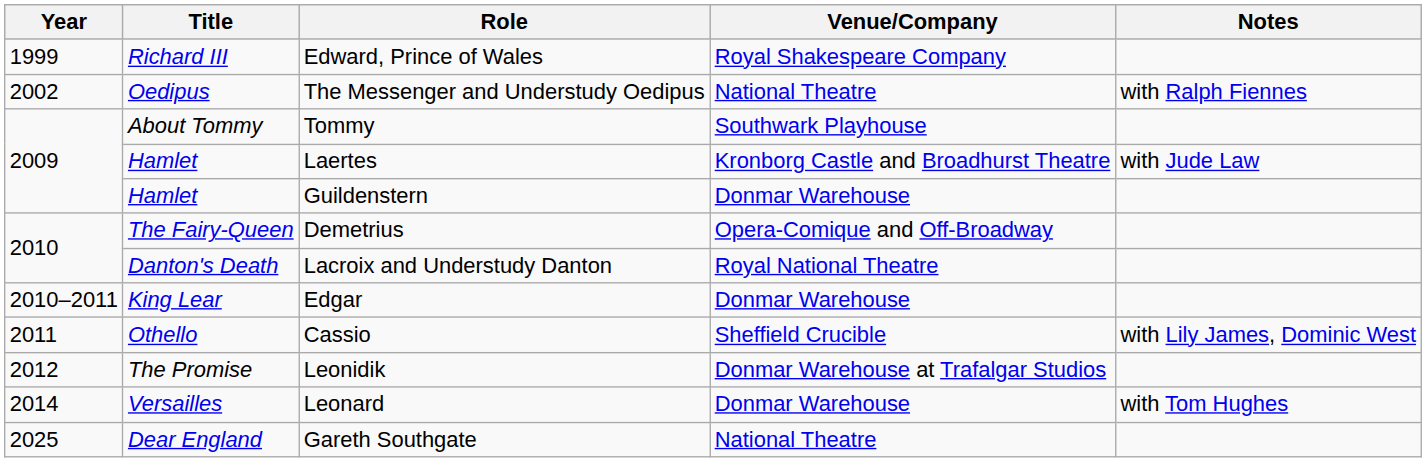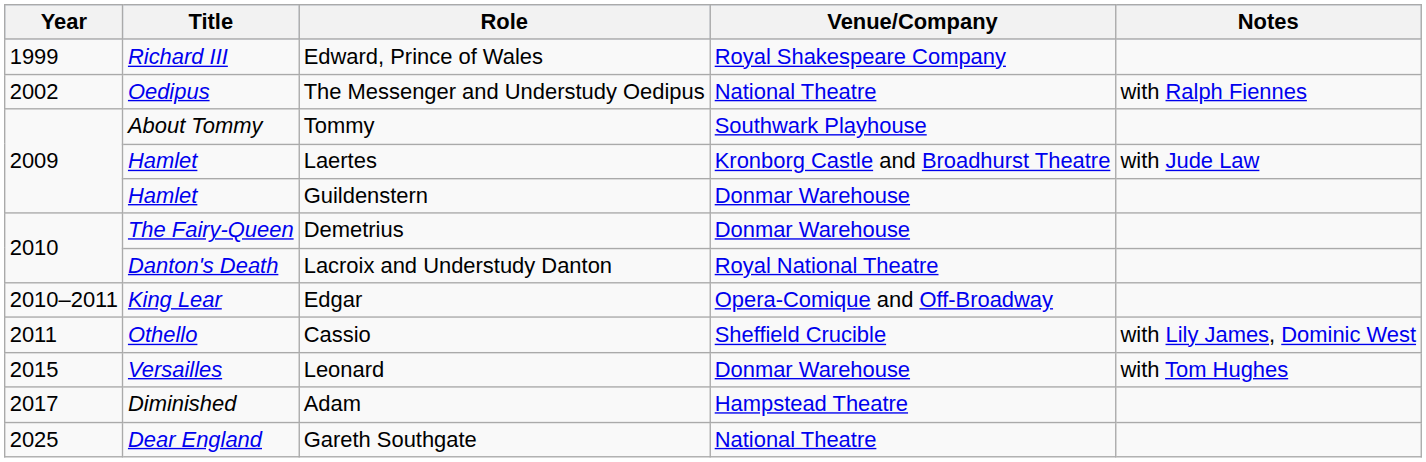Demetrius | Venue/Company: Opera-Comique and Off-Broadway -> Donmar Warehouse
Edgar | Venue/Company: Donmar Warehouse -> Opera-Comique and Off-Broadway
- row: 2012 | The Promise | Leonidik | Donmar Warehouse at Trafalgar Studios
Leonard | Year: 2014 -> 2015
+ row: 2017 | Diminished | Adam | Hampstead Theatre
